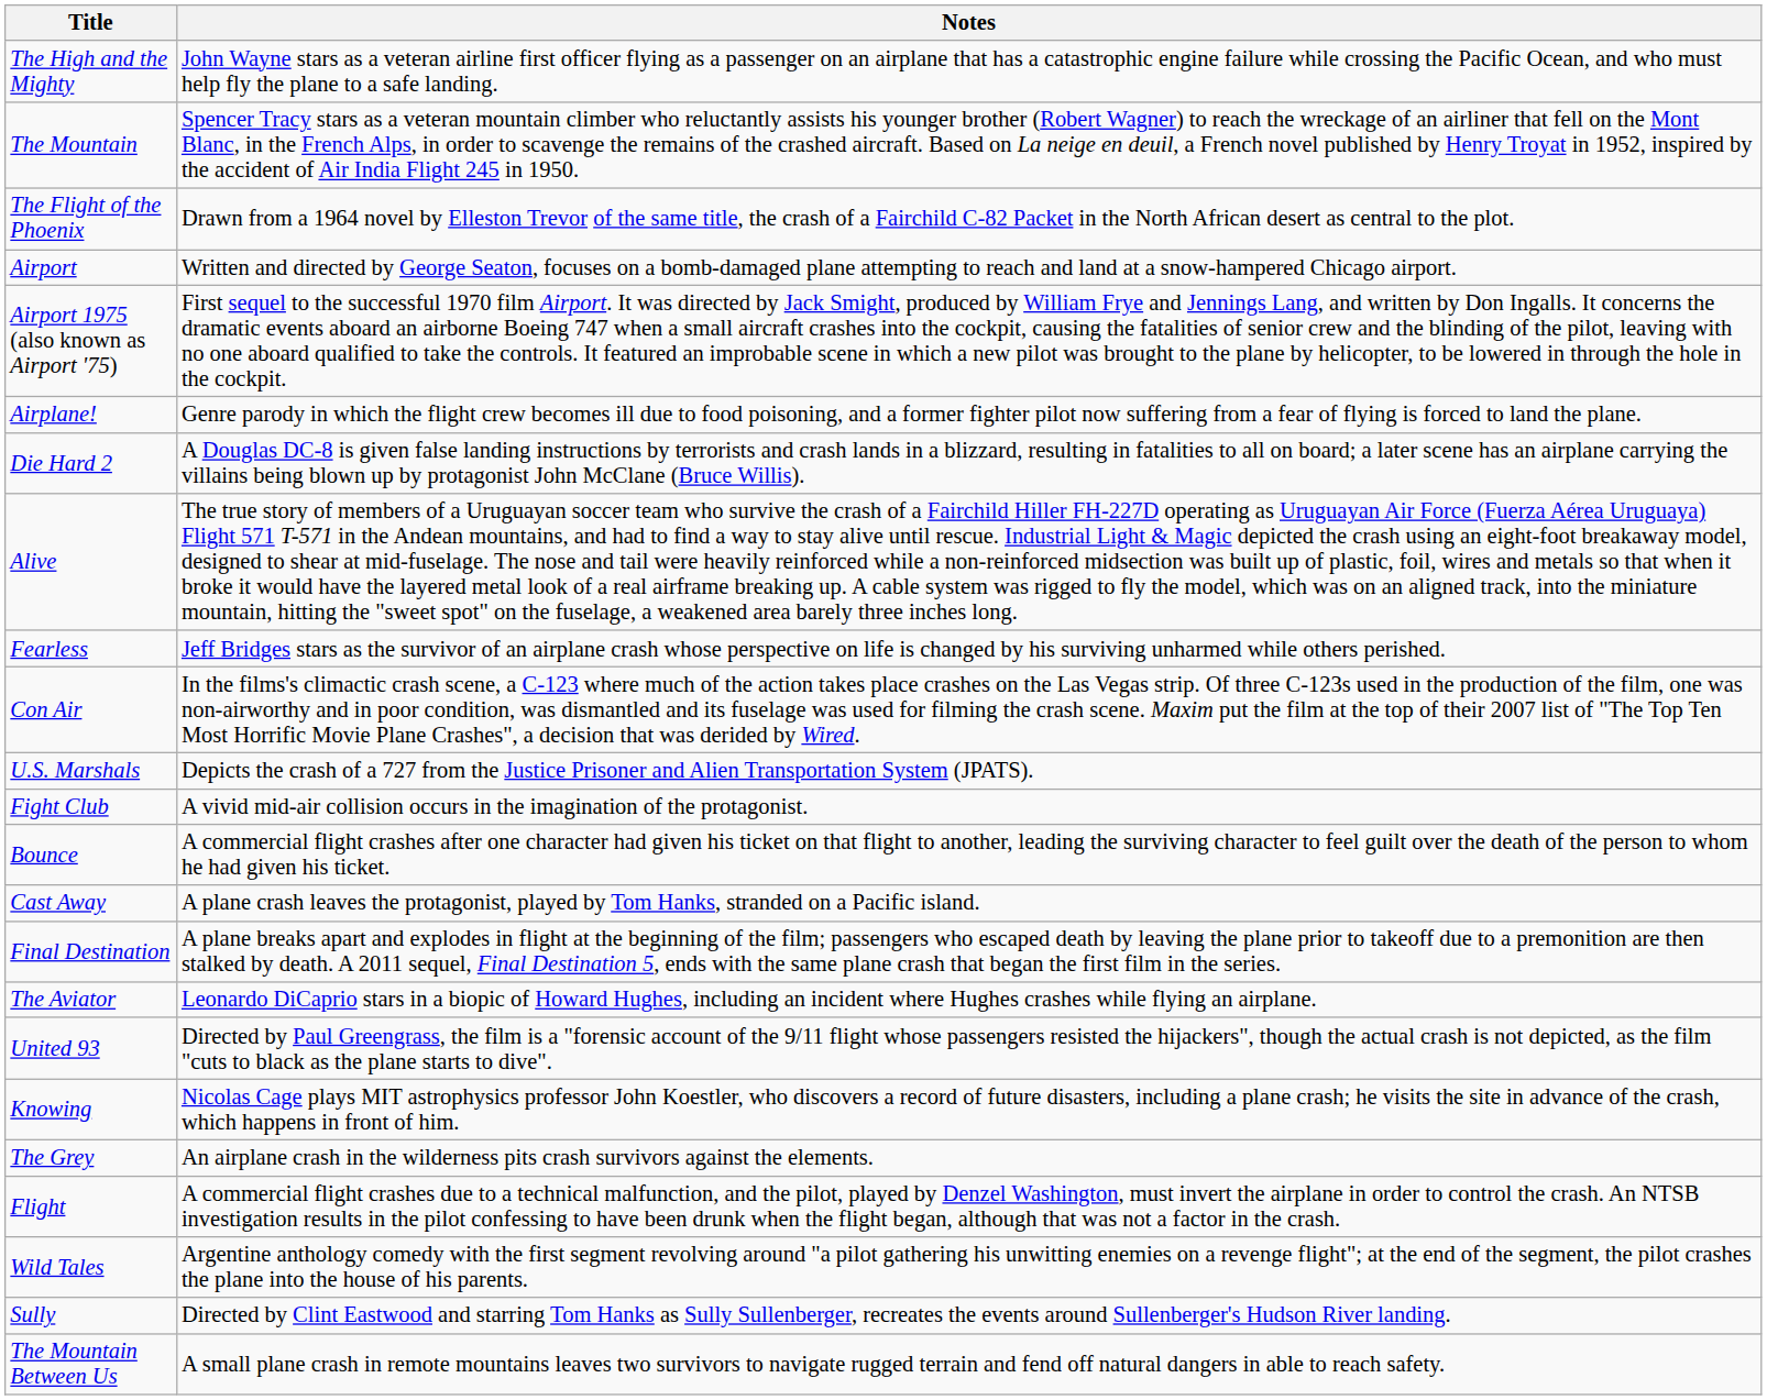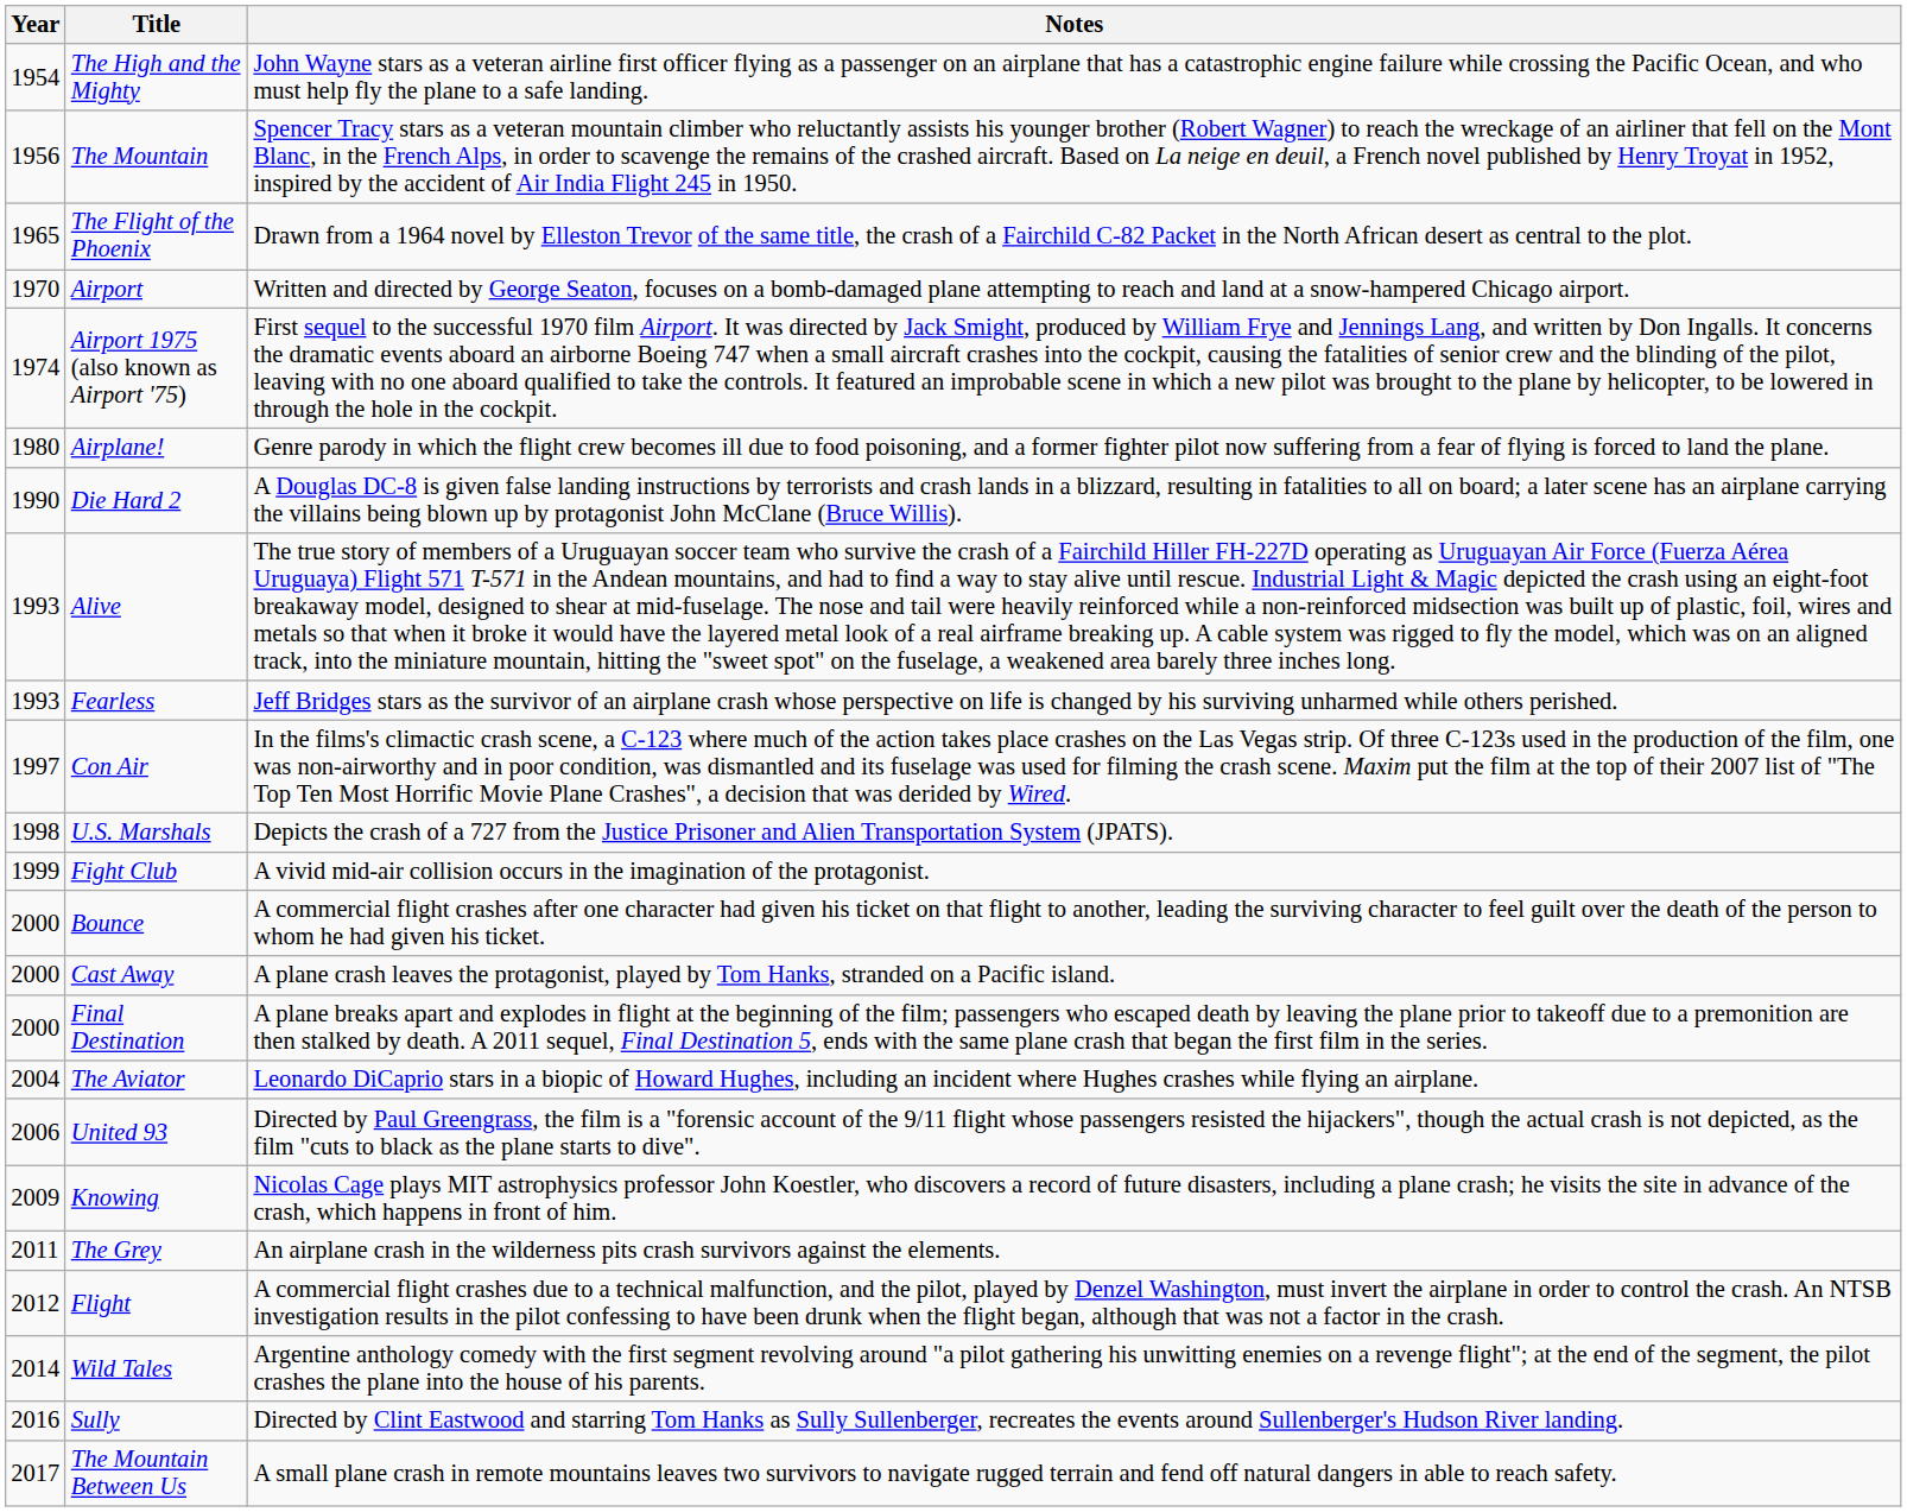+ column: Year | 1954 | 1956 | 1965 | 1970 | 1974 | 1980 | 1990 | 1993 | 1993 | 1997 | 1998 | 1999 | 2000 | 2000 | 2000 | 2004 | 2006 | 2009 | 2011 | 2012 | 2014 | 2016 | 2017
